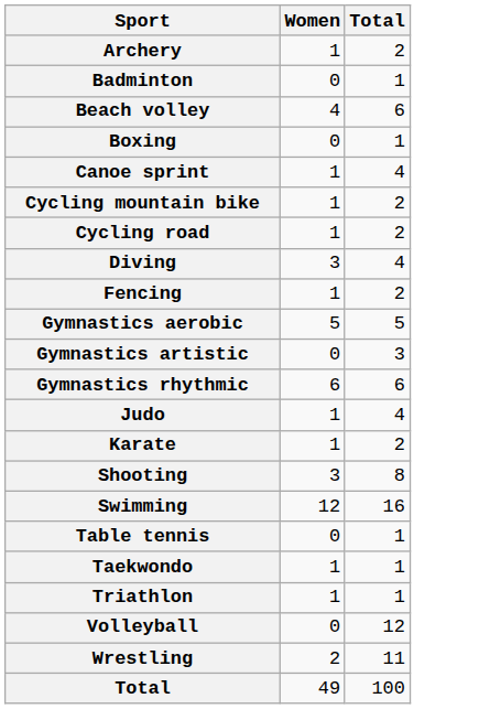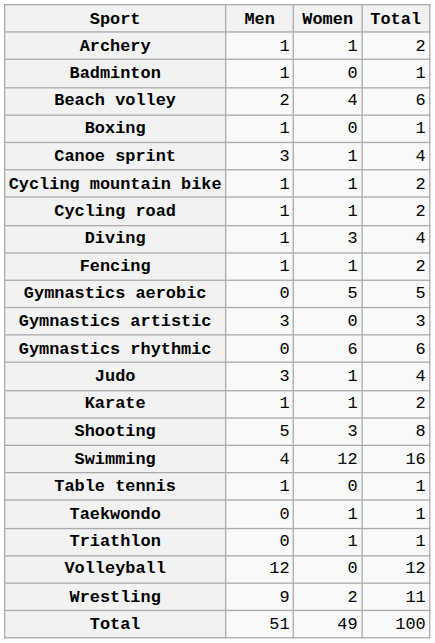+ column: Men | 1 | 1 | 2 | 1 | 3 | 1 | 1 | 1 | 1 | 0 | 3 | 0 | 3 | 1 | 5 | 4 | 1 | 0 | 0 | 12 | 9 | 51
